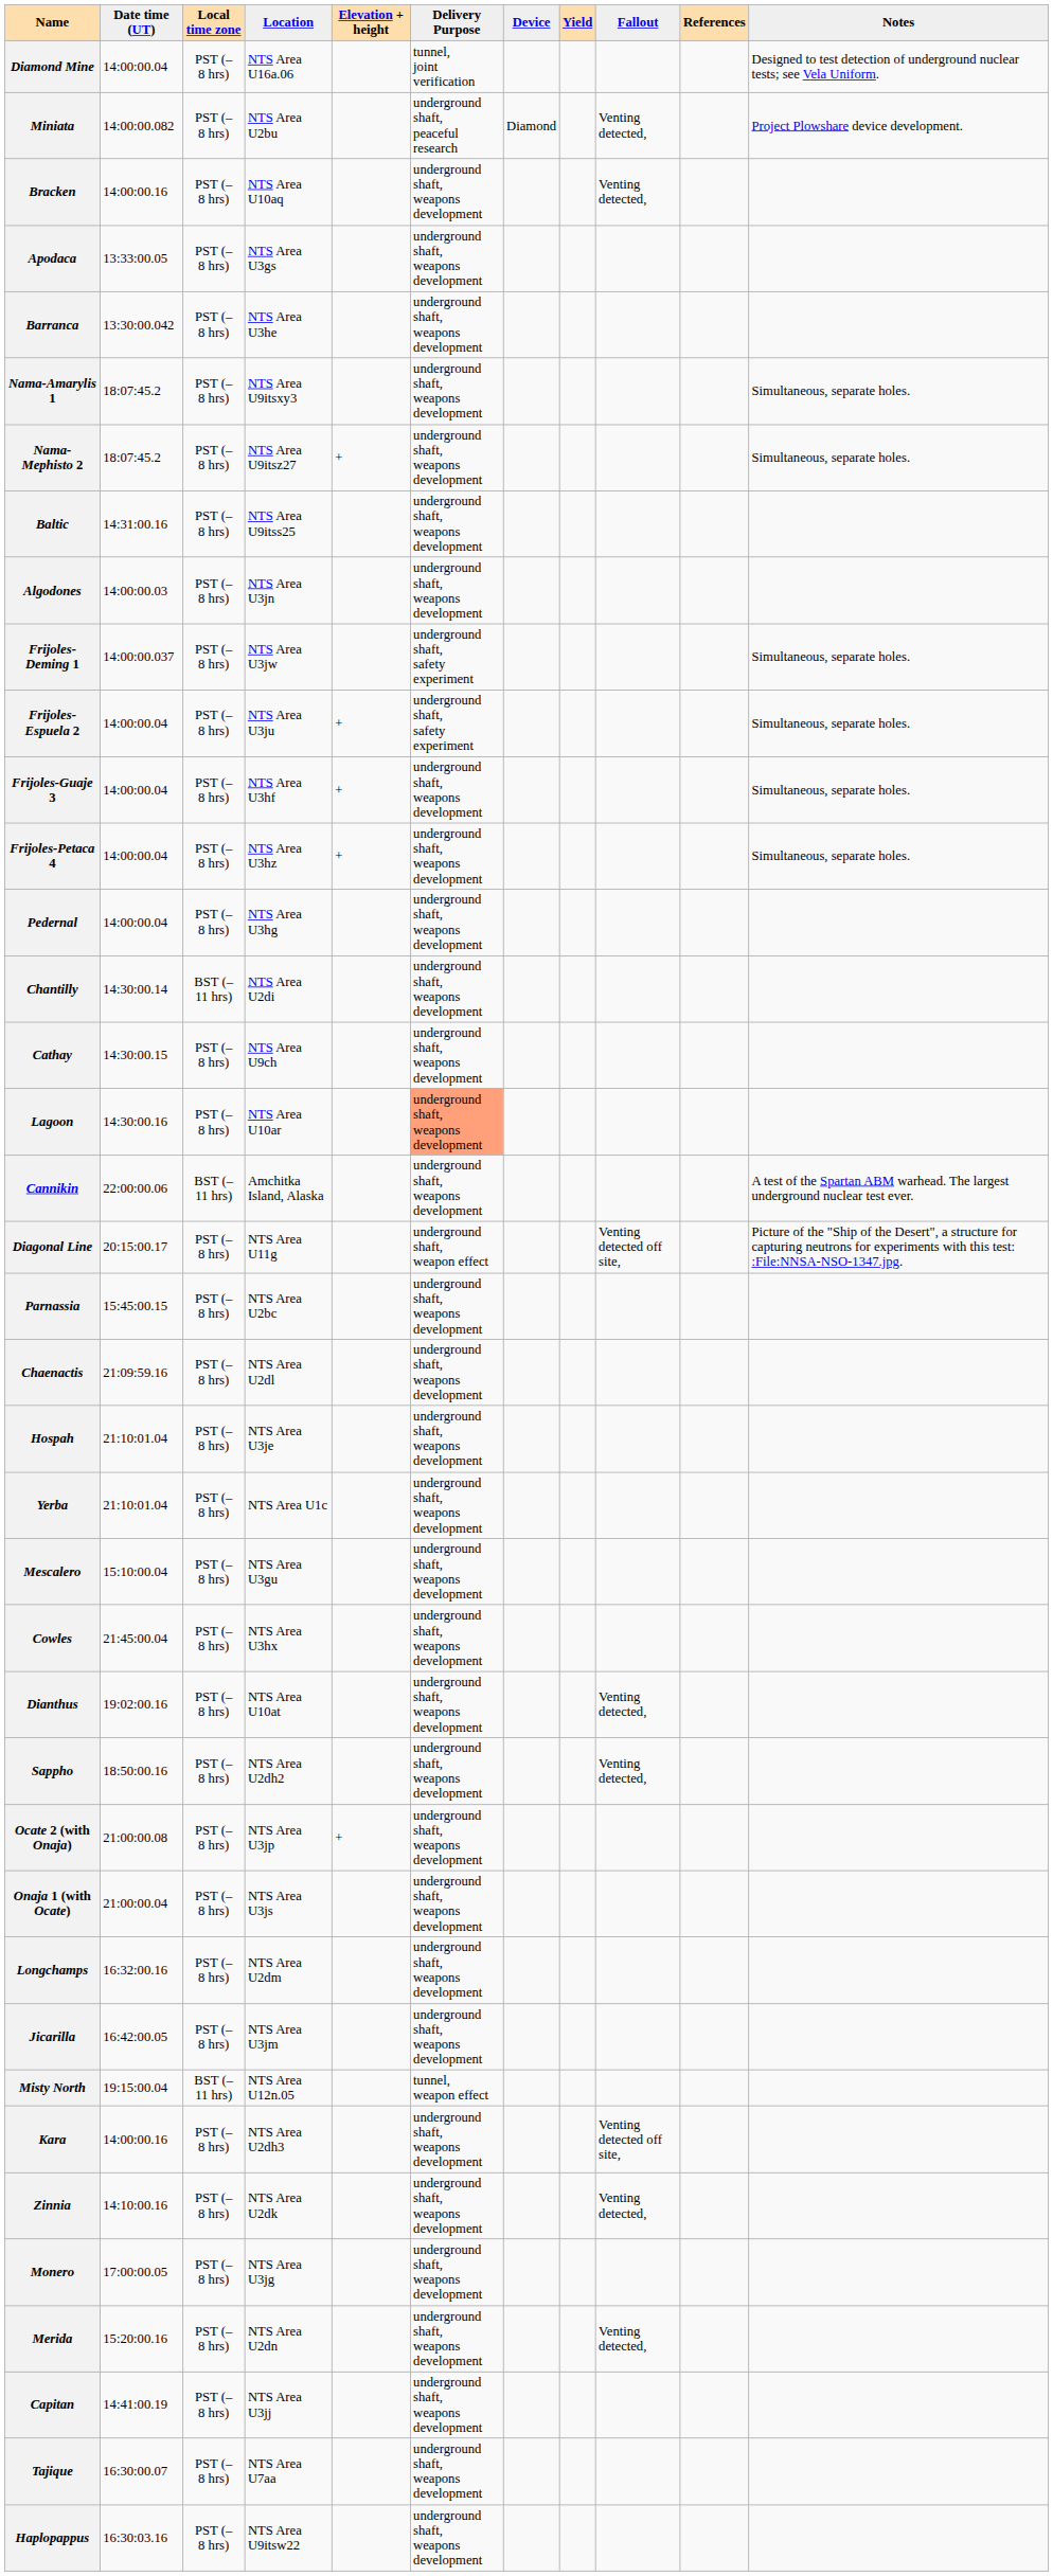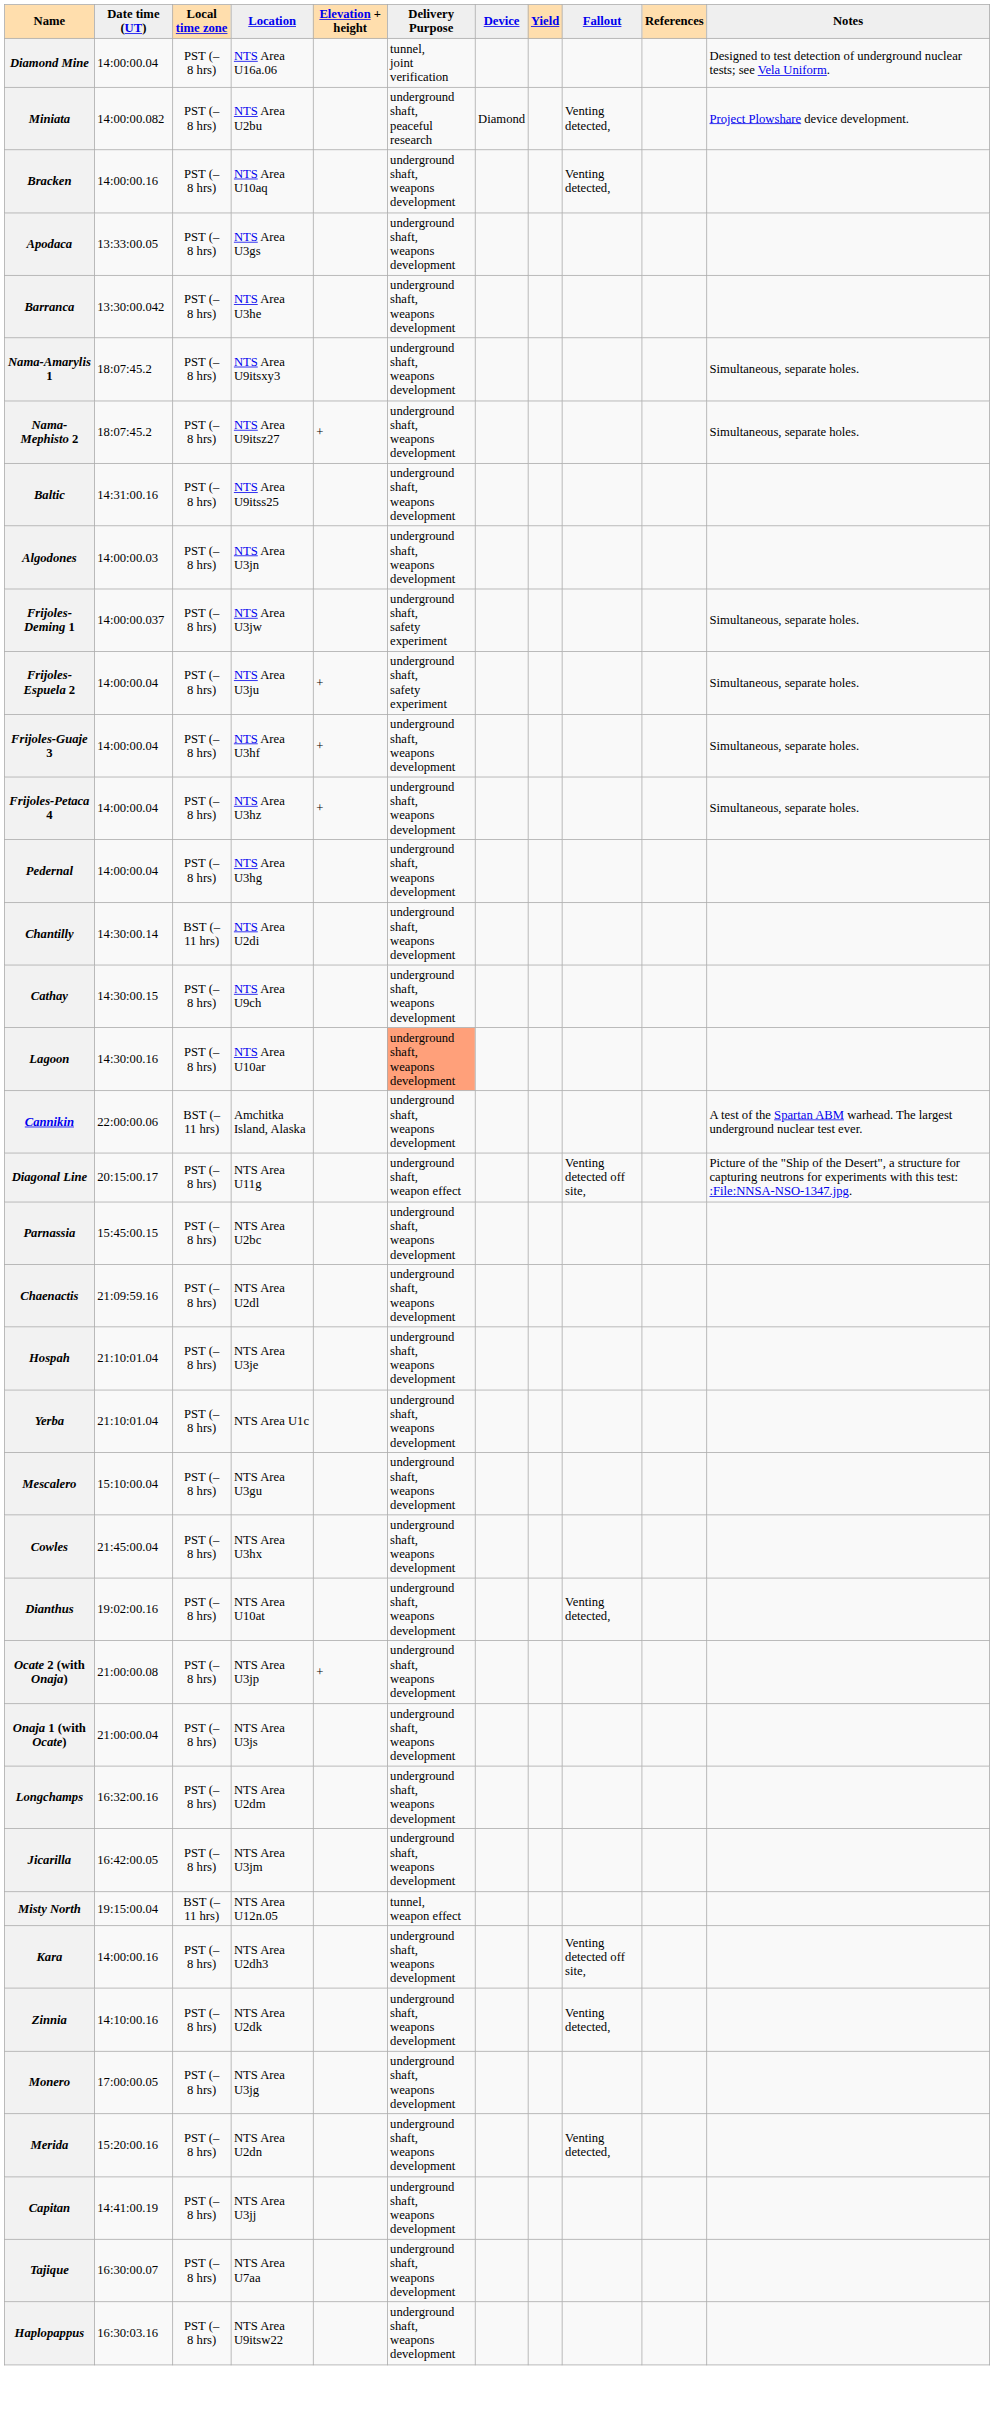- row: Sappho | 18:50:00.16 | PST (–8 hrs) | NTS Area U2dh2 | underground shaft, weapons development | Venting detected,
